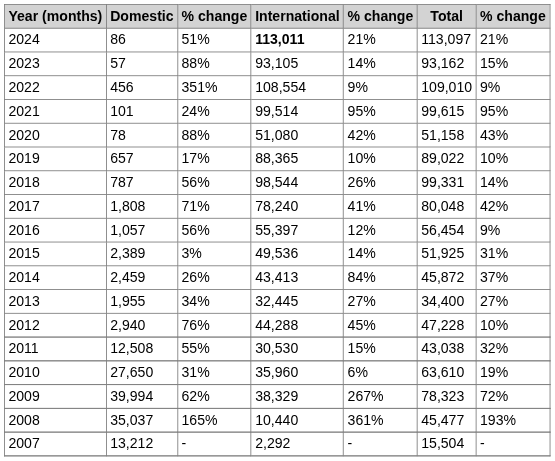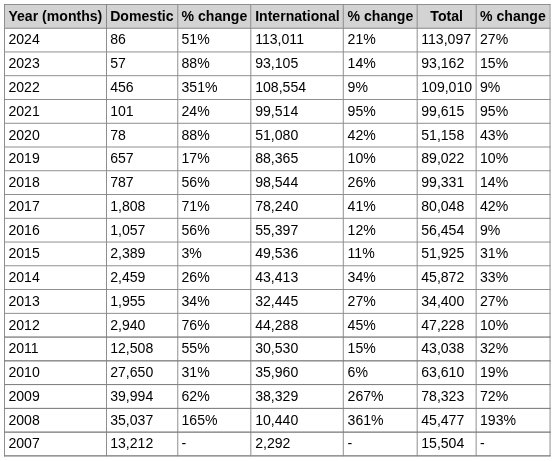2024 | International: bold -> normal
2024 | column 7: 21% -> 27%
2015 | column 5: 14% -> 11%
2014 | column 5: 84% -> 34%
2014 | column 7: 37% -> 33%
